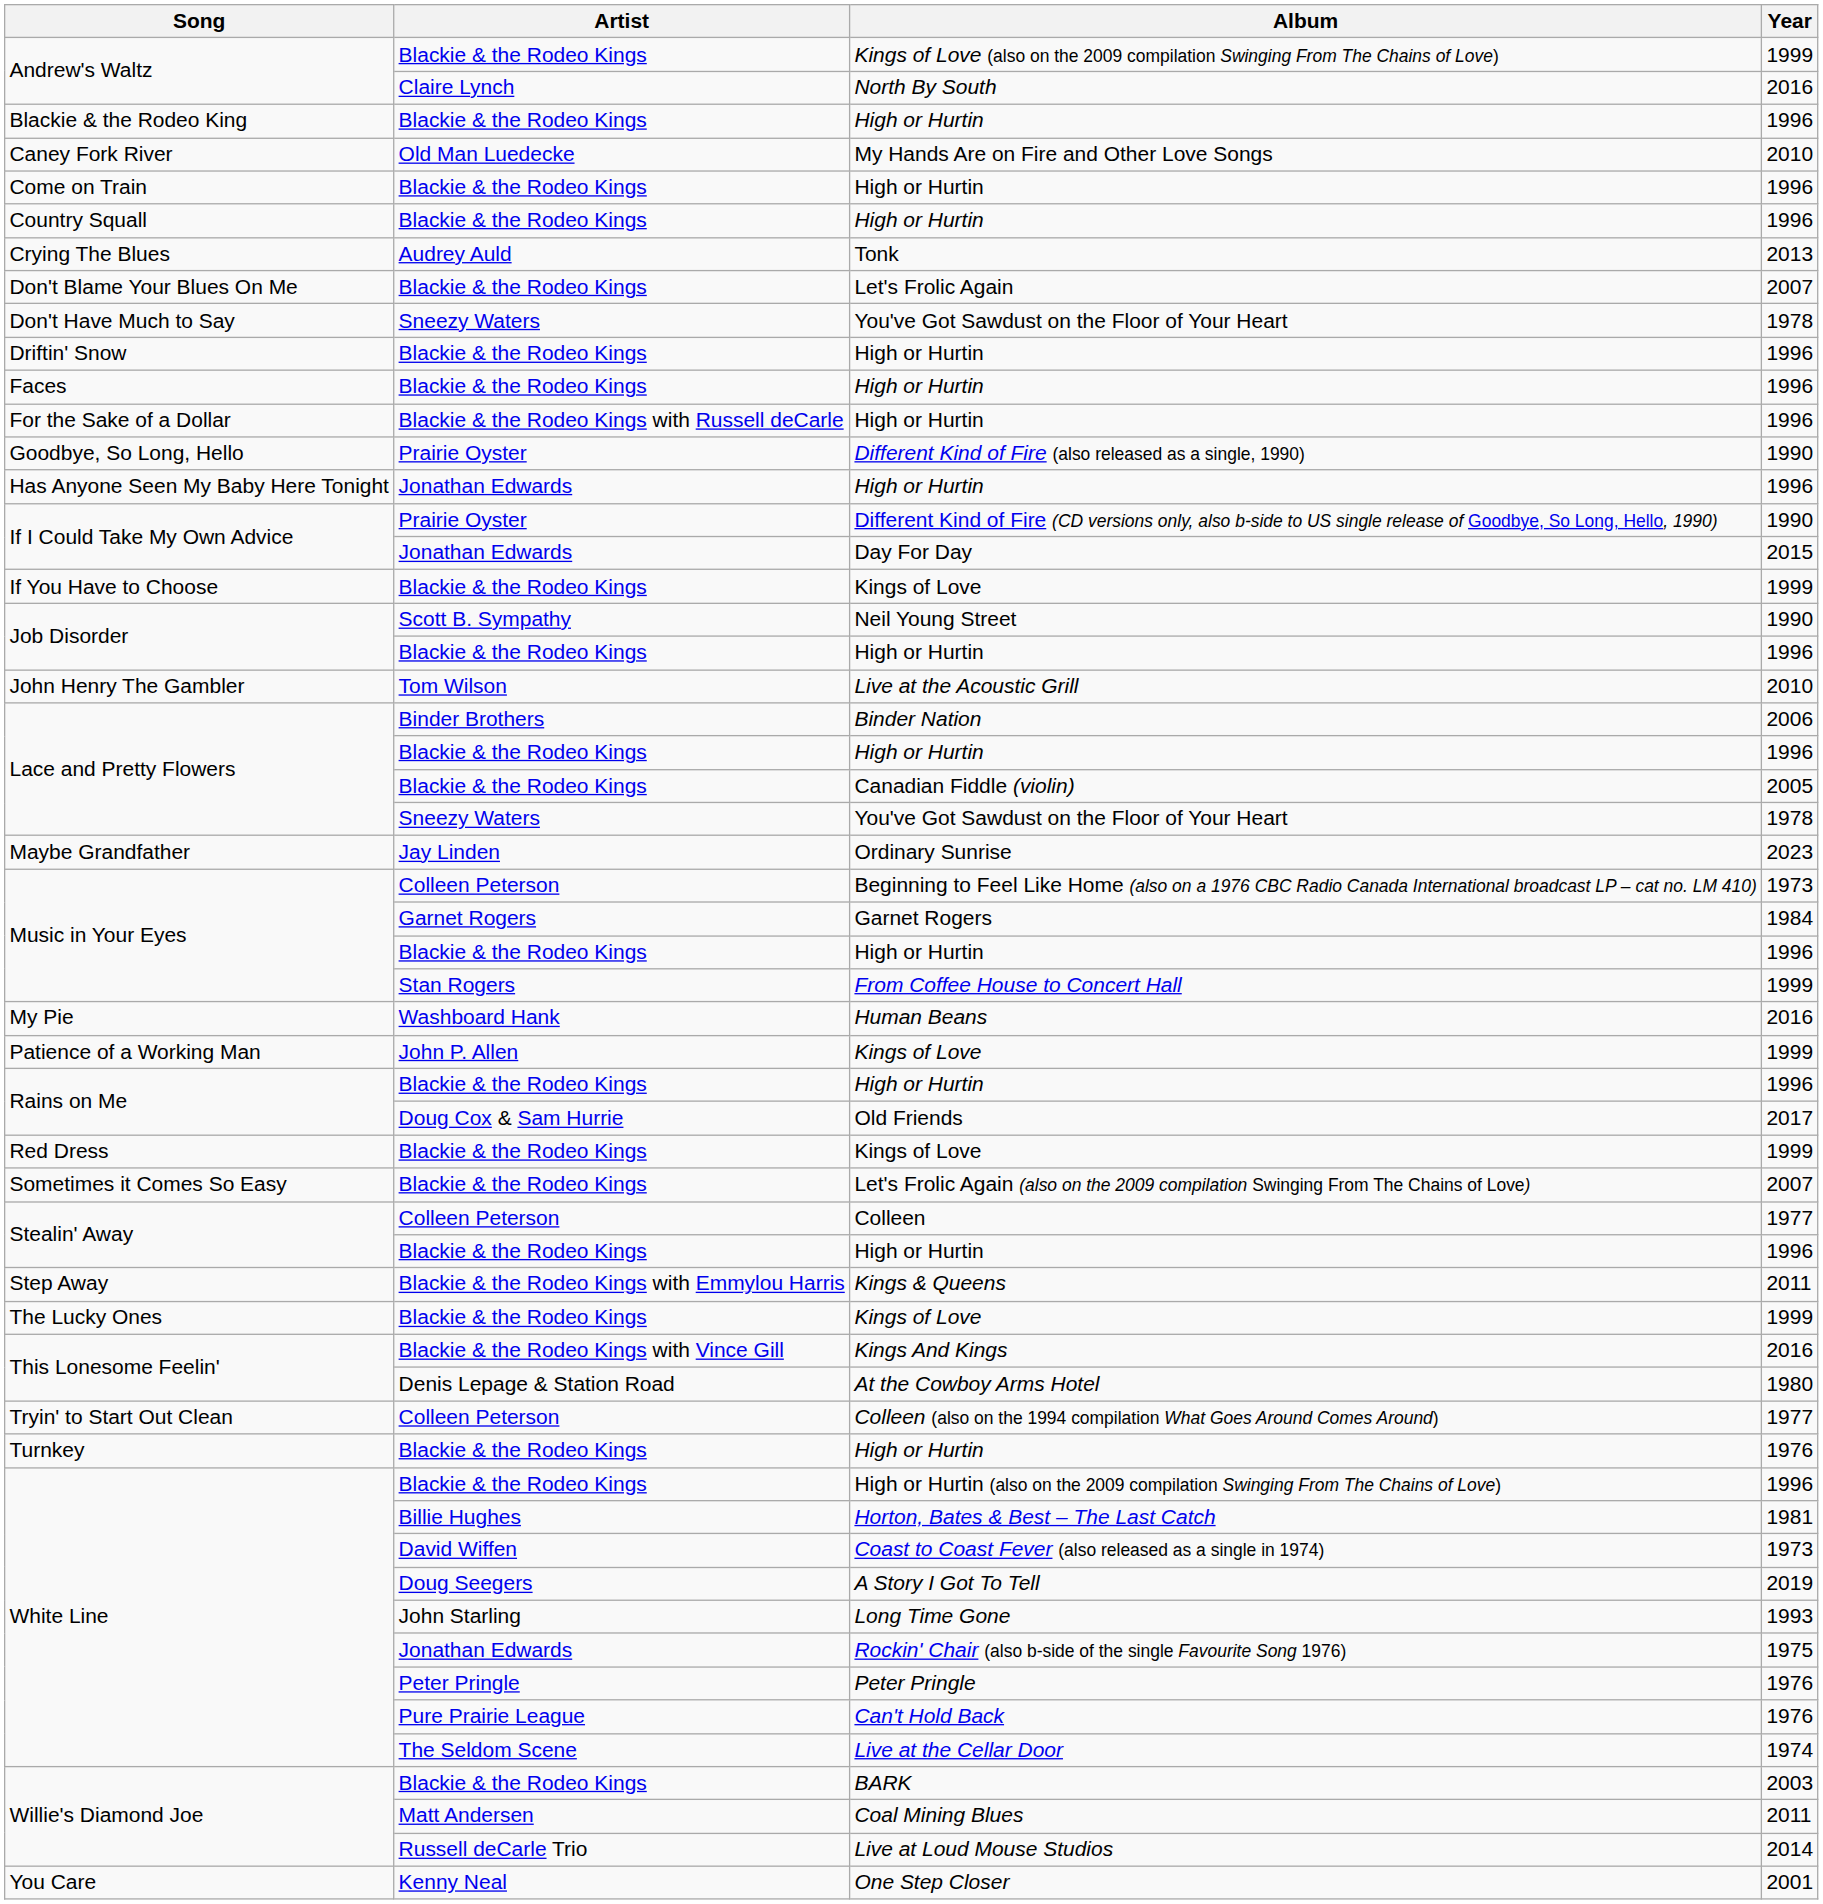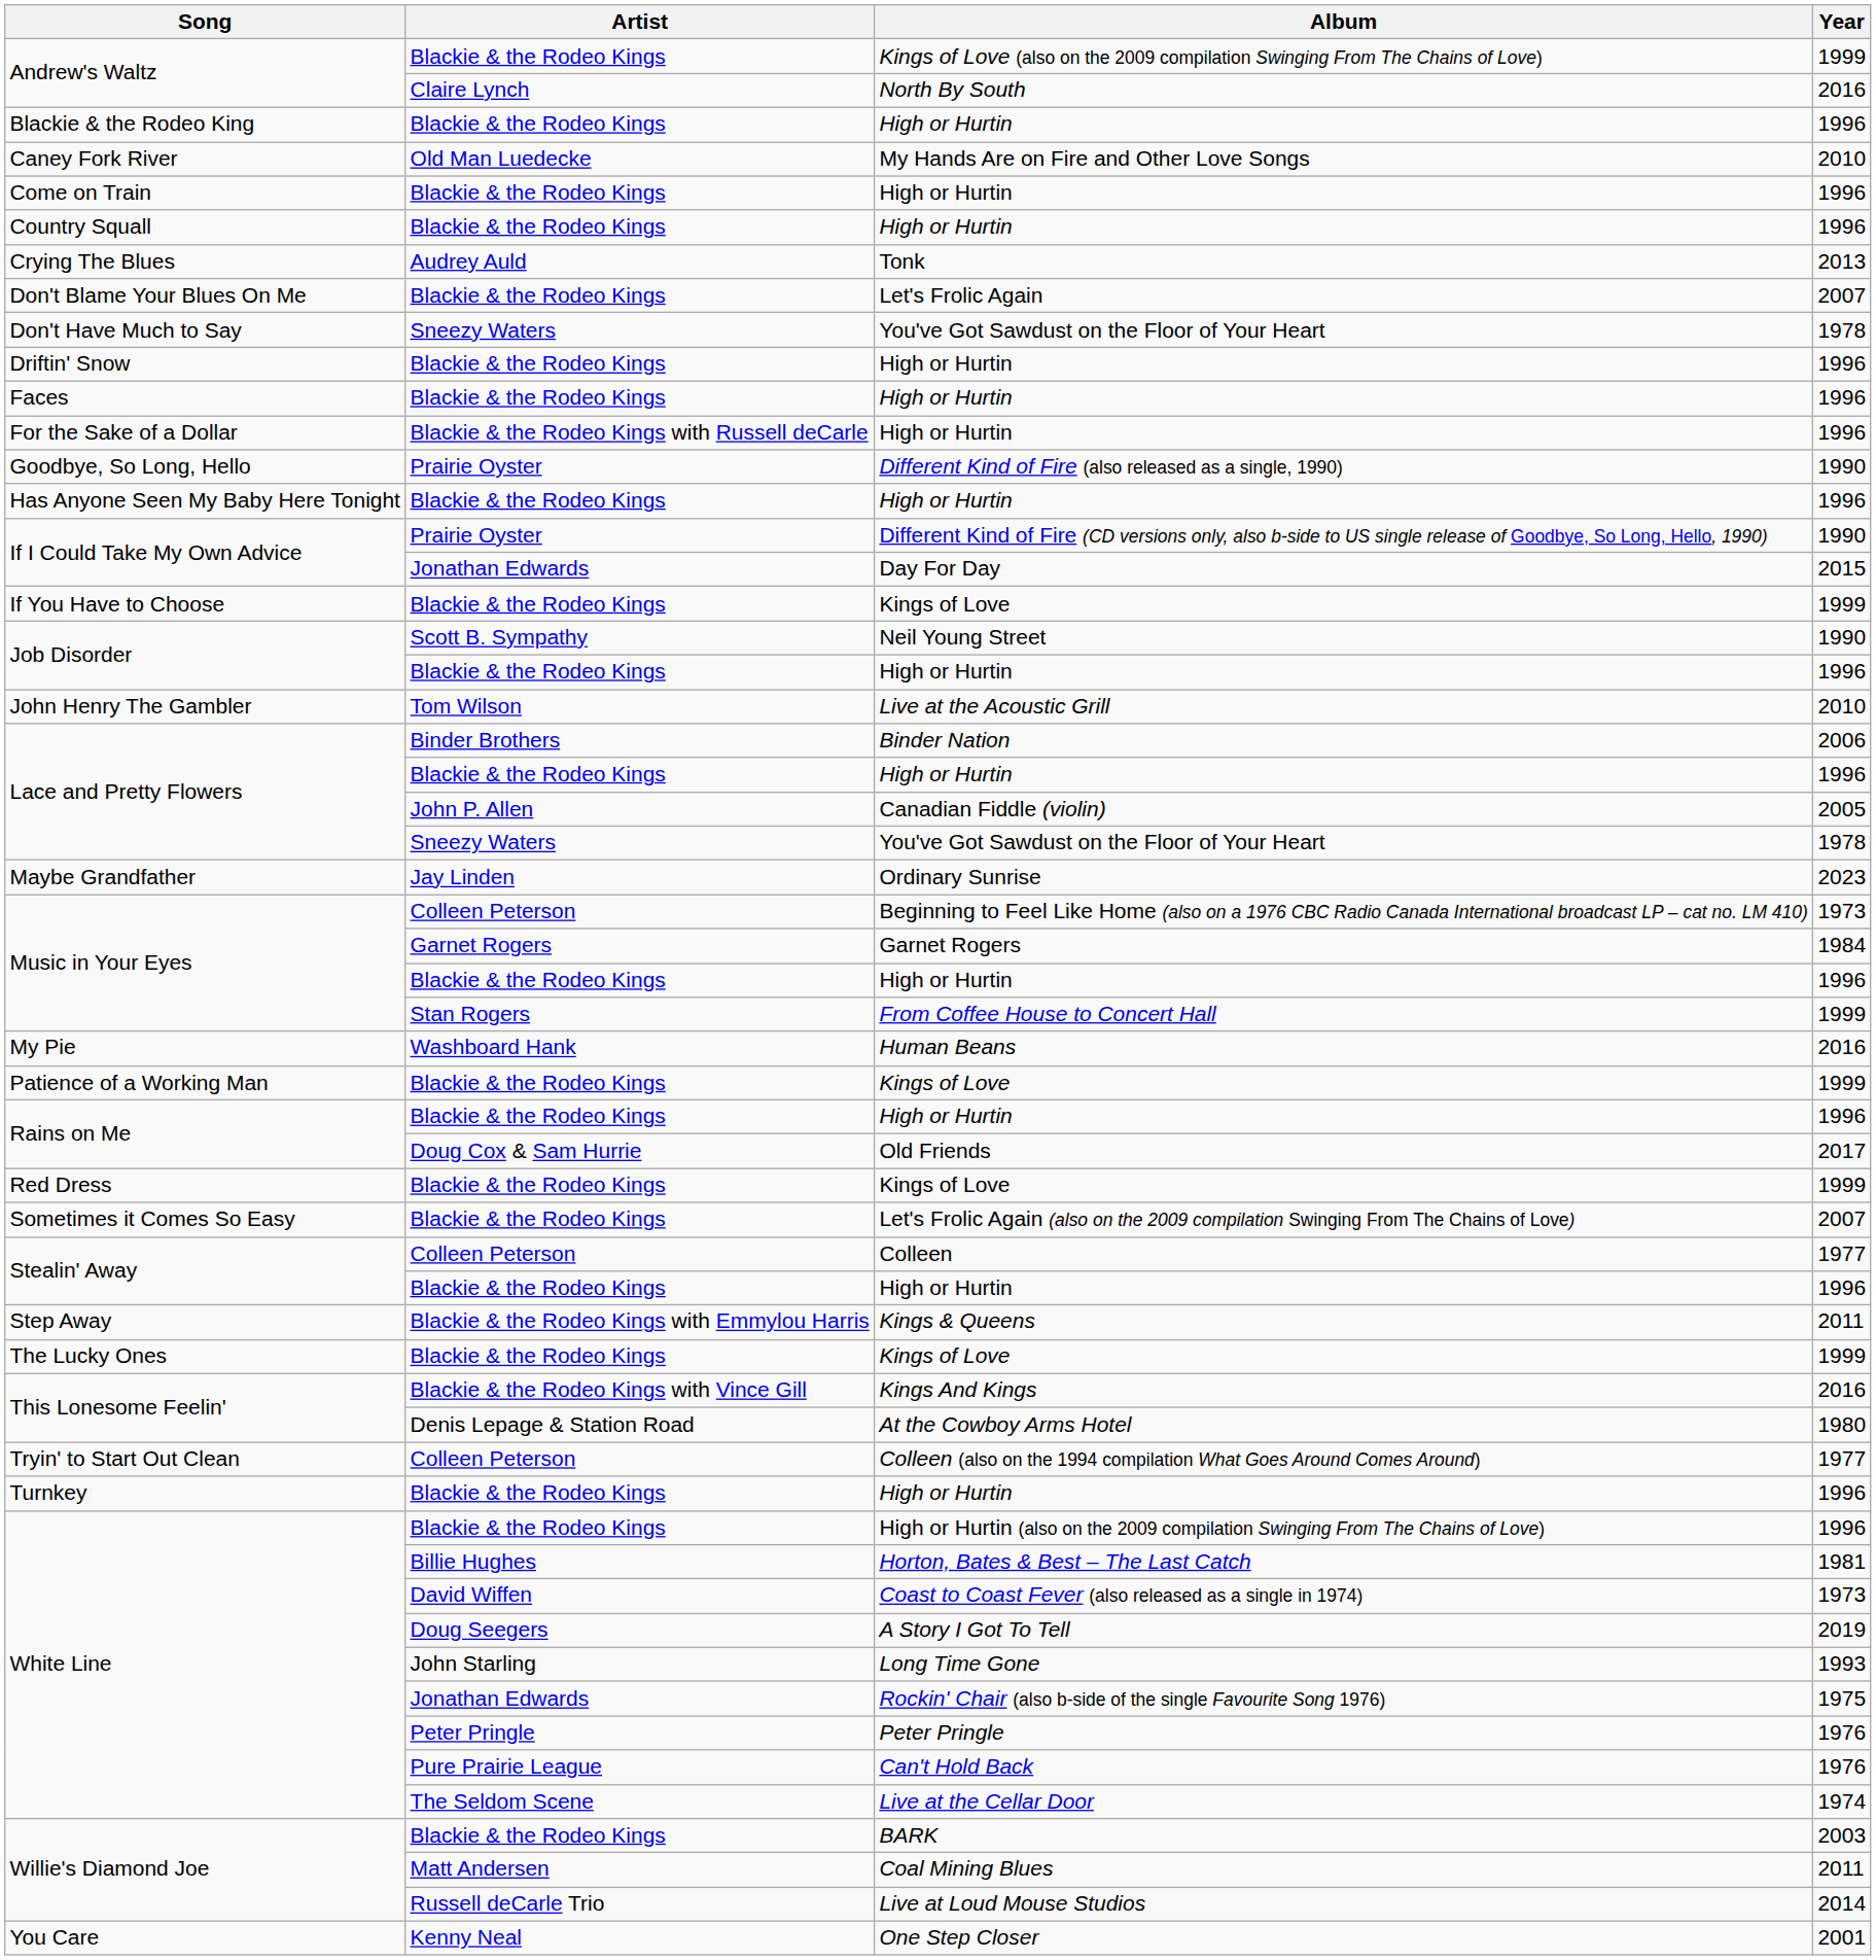Has Anyone Seen My Baby Here Tonight / High or Hurtin | Artist: Jonathan Edwards -> Blackie & the Rodeo Kings
Canadian Fiddle (violin) | Artist: Blackie & the Rodeo Kings -> John P. Allen
Patience of a Working Man / Kings of Love | Artist: John P. Allen -> Blackie & the Rodeo Kings
Turnkey / High or Hurtin | Year: 1976 -> 1996
